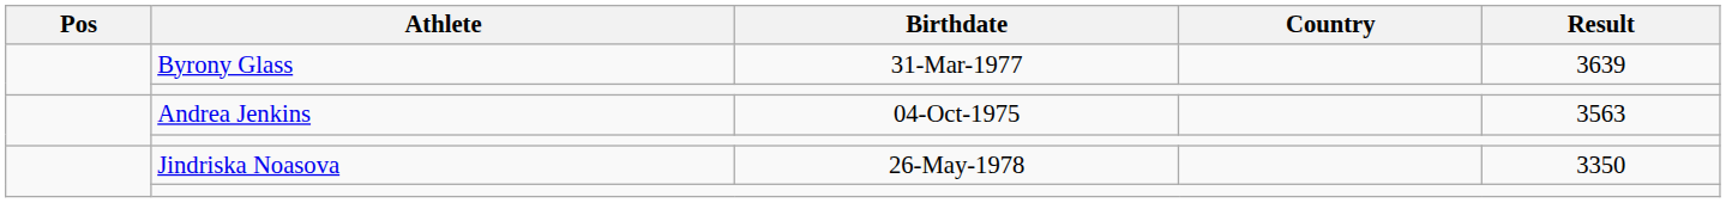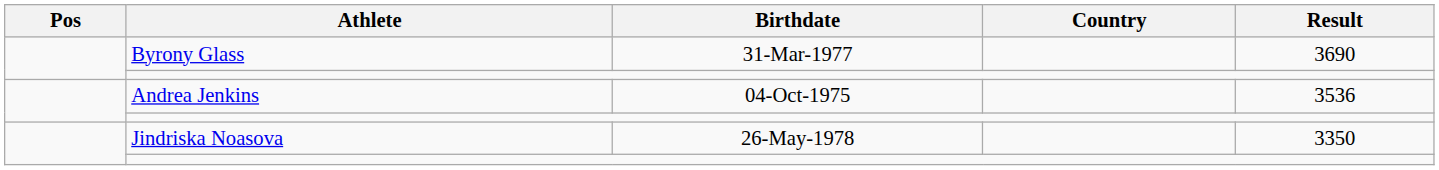Byrony Glass | Result: 3639 -> 3690
Andrea Jenkins | Result: 3563 -> 3536
